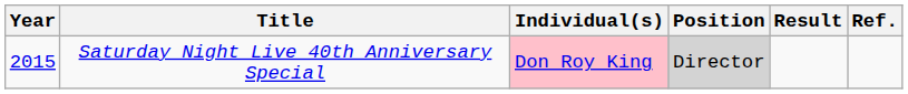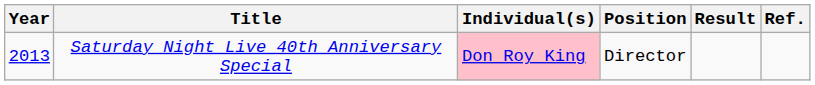Saturday Night Live 40th Anniversary Special | Year: 2015 -> 2013
Saturday Night Live 40th Anniversary Special | Position: lightgrey background -> no background
